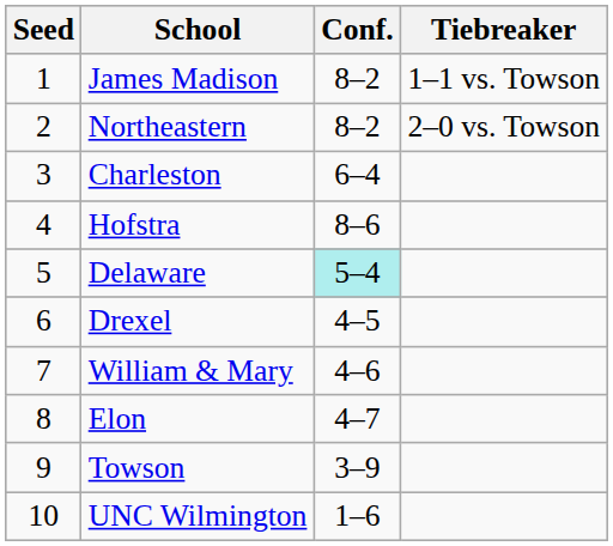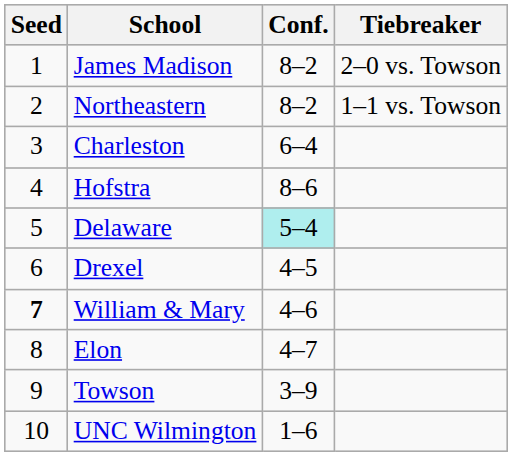James Madison | Tiebreaker: 1–1 vs. Towson -> 2–0 vs. Towson
Northeastern | Tiebreaker: 2–0 vs. Towson -> 1–1 vs. Towson
William & Mary | Seed: normal -> bold
